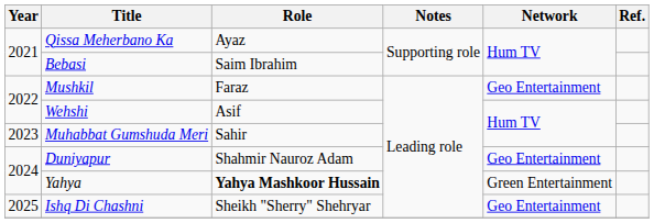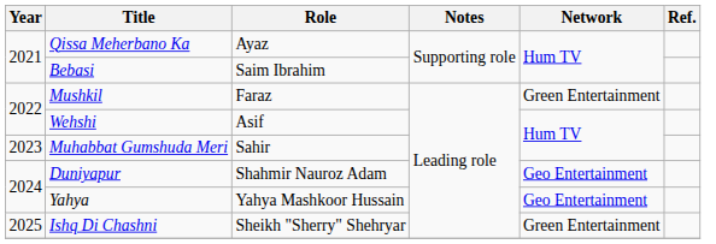Mushkil | Network: Geo Entertainment -> Green Entertainment
Yahya | Role: bold -> normal
Yahya | Network: Green Entertainment -> Geo Entertainment
Ishq Di Chashni | Network: Geo Entertainment -> Green Entertainment
